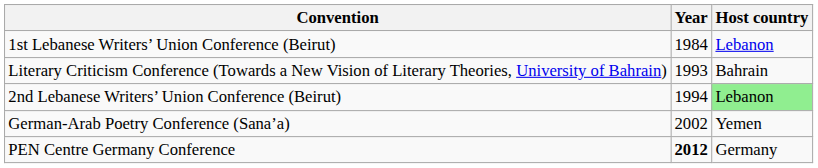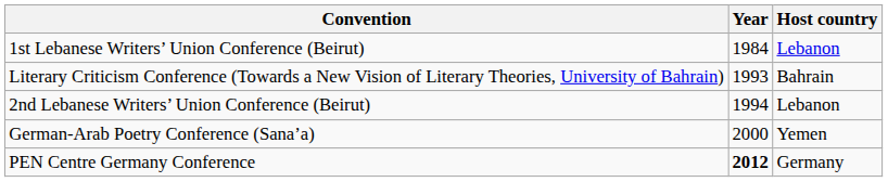2nd Lebanese Writers’ Union Conference (Beirut) | Host country: lightgreen background -> no background
German-Arab Poetry Conference (Sana’a) | Year: 2002 -> 2000
